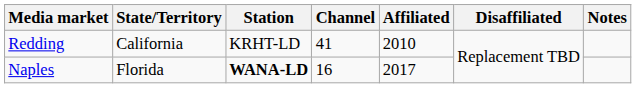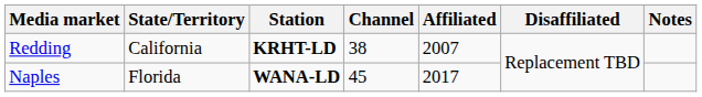Redding | Station: normal -> bold
Redding | Channel: 41 -> 38
Redding | Affiliated: 2010 -> 2007
Naples | Channel: 16 -> 45
